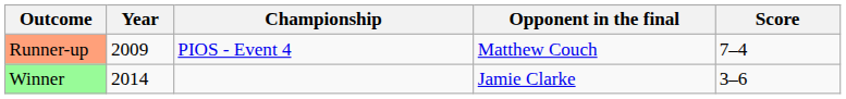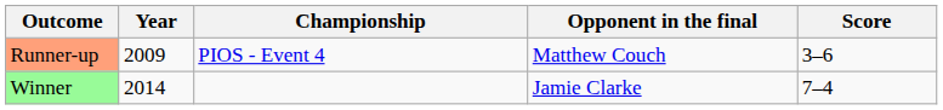Runner-up | Score: 7–4 -> 3–6
Winner | Score: 3–6 -> 7–4
